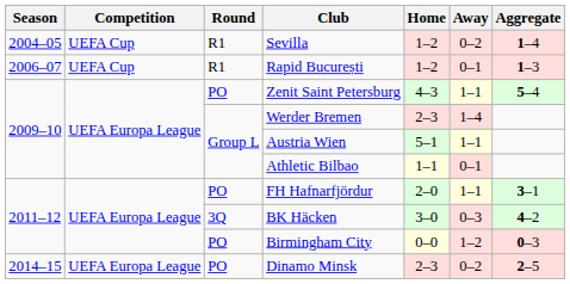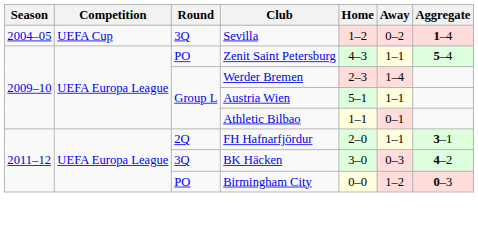Sevilla | Round: R1 -> 3Q
- row: 2006–07 | UEFA Cup | R1 | Rapid București | 1–2 | 0–1 | 1–3
FH Hafnarfjördur | Round: PO -> 2Q
- row: 2014–15 | UEFA Europa League | PO | Dinamo Minsk | 2–3 | 0–2 | 2–5
